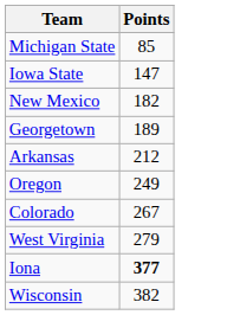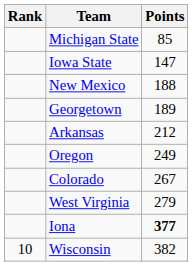+ column: Rank | 10
New Mexico | Points: 182 -> 188
